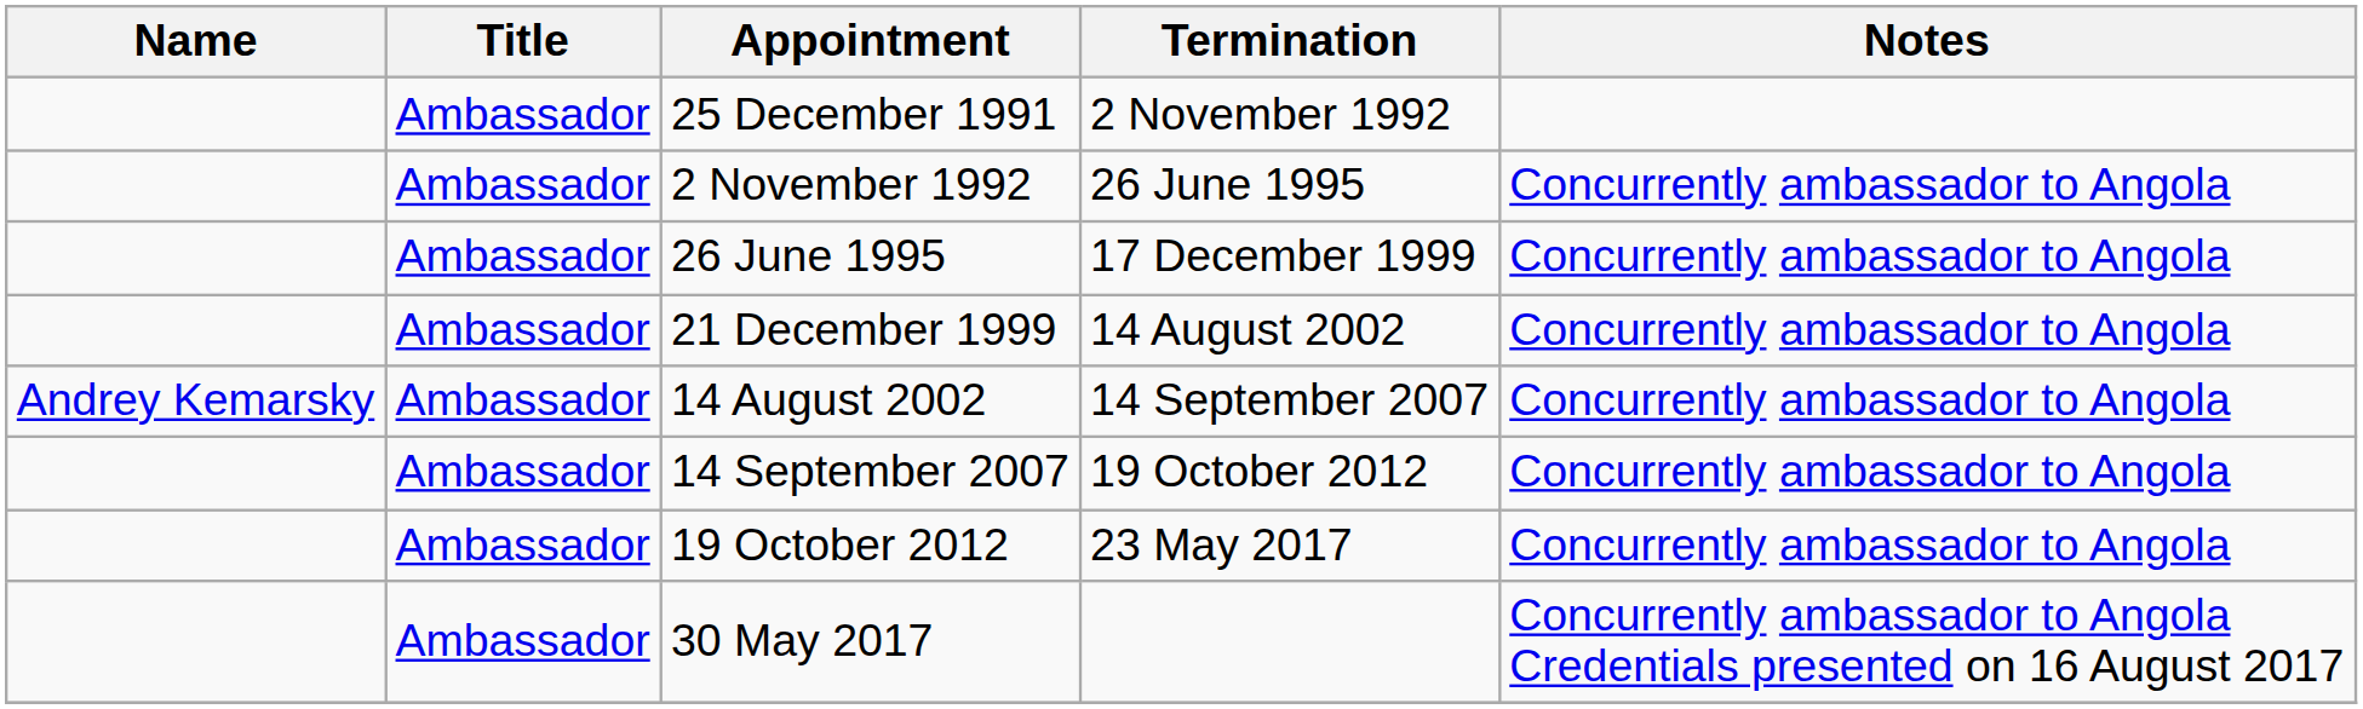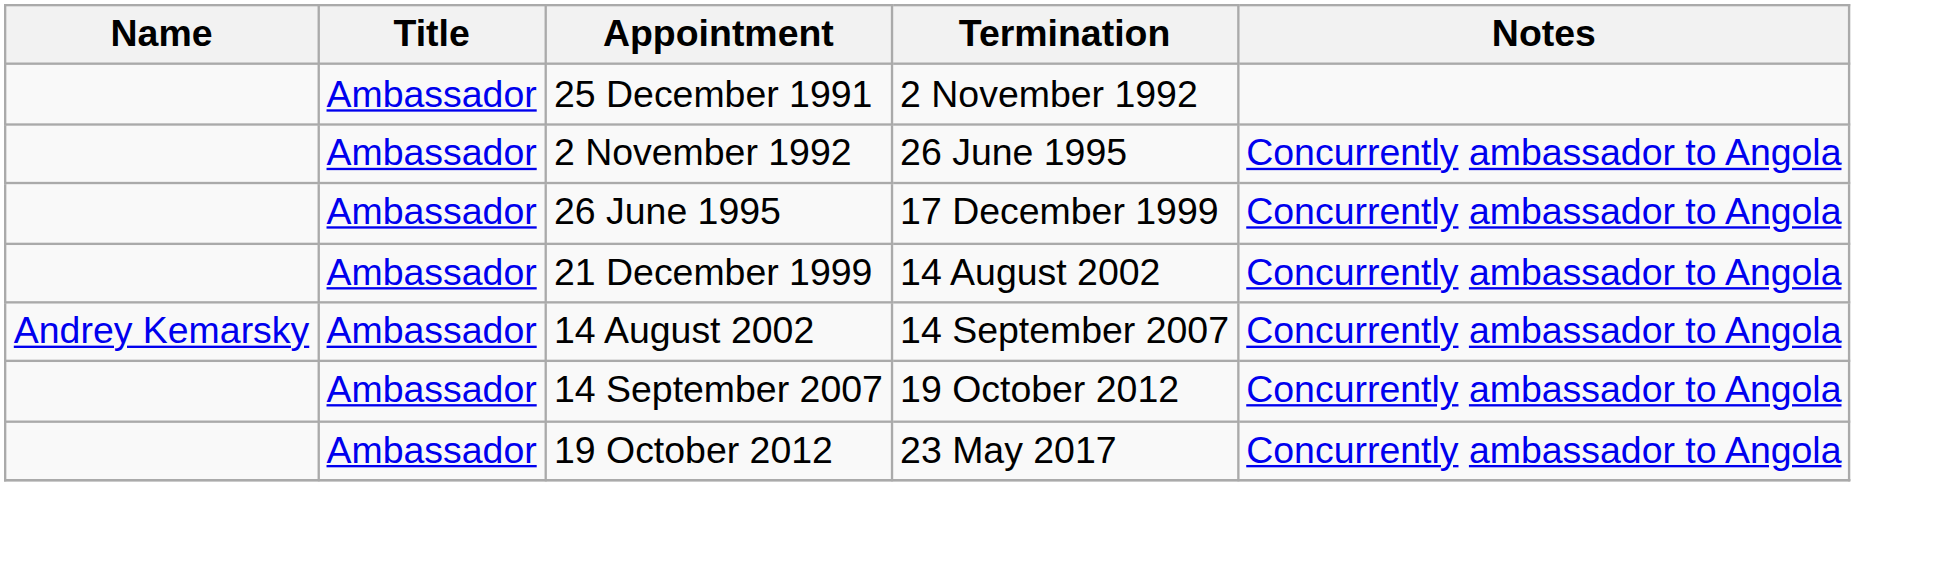- row: Ambassador | 30 May 2017 | Concurrently ambassador to Angola Credentials presented on 16 August 2017
